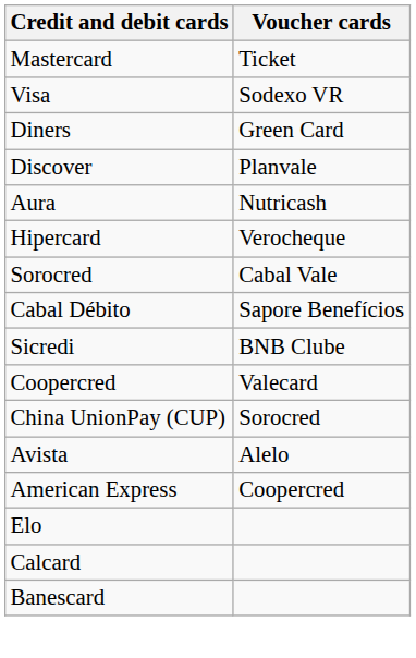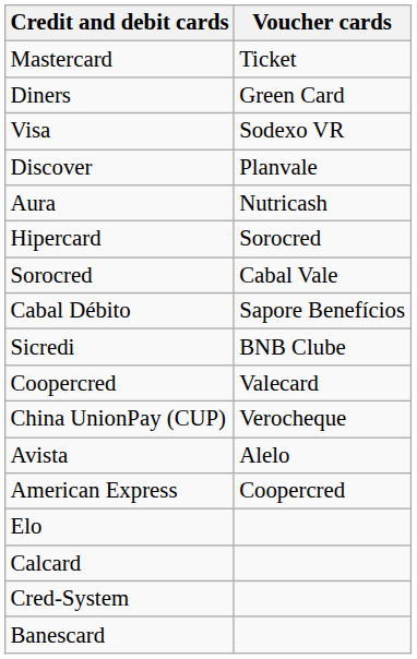rows swapped: Visa <-> Diners
Hipercard | Voucher cards: Verocheque -> Sorocred
China UnionPay (CUP) | Voucher cards: Sorocred -> Verocheque
+ row: Cred-System
